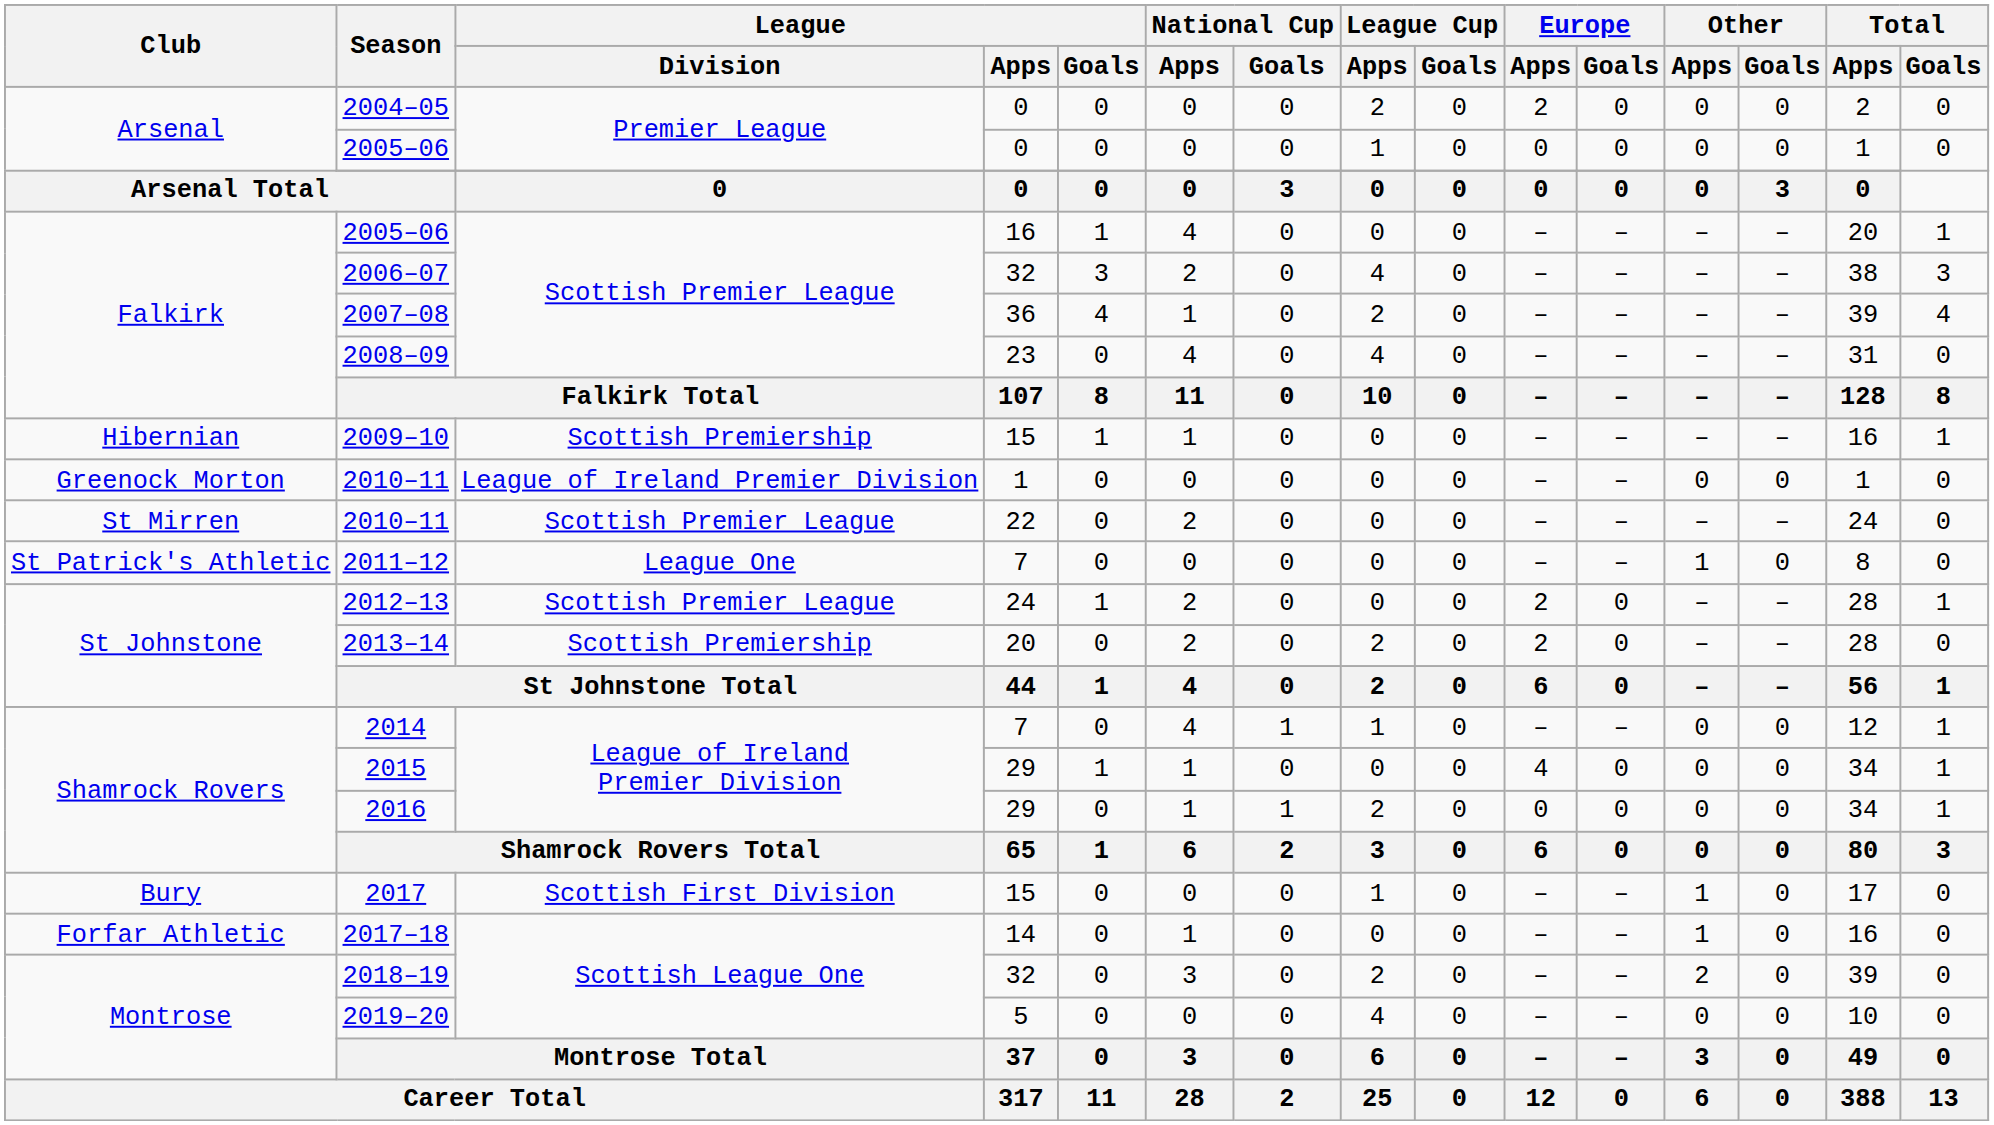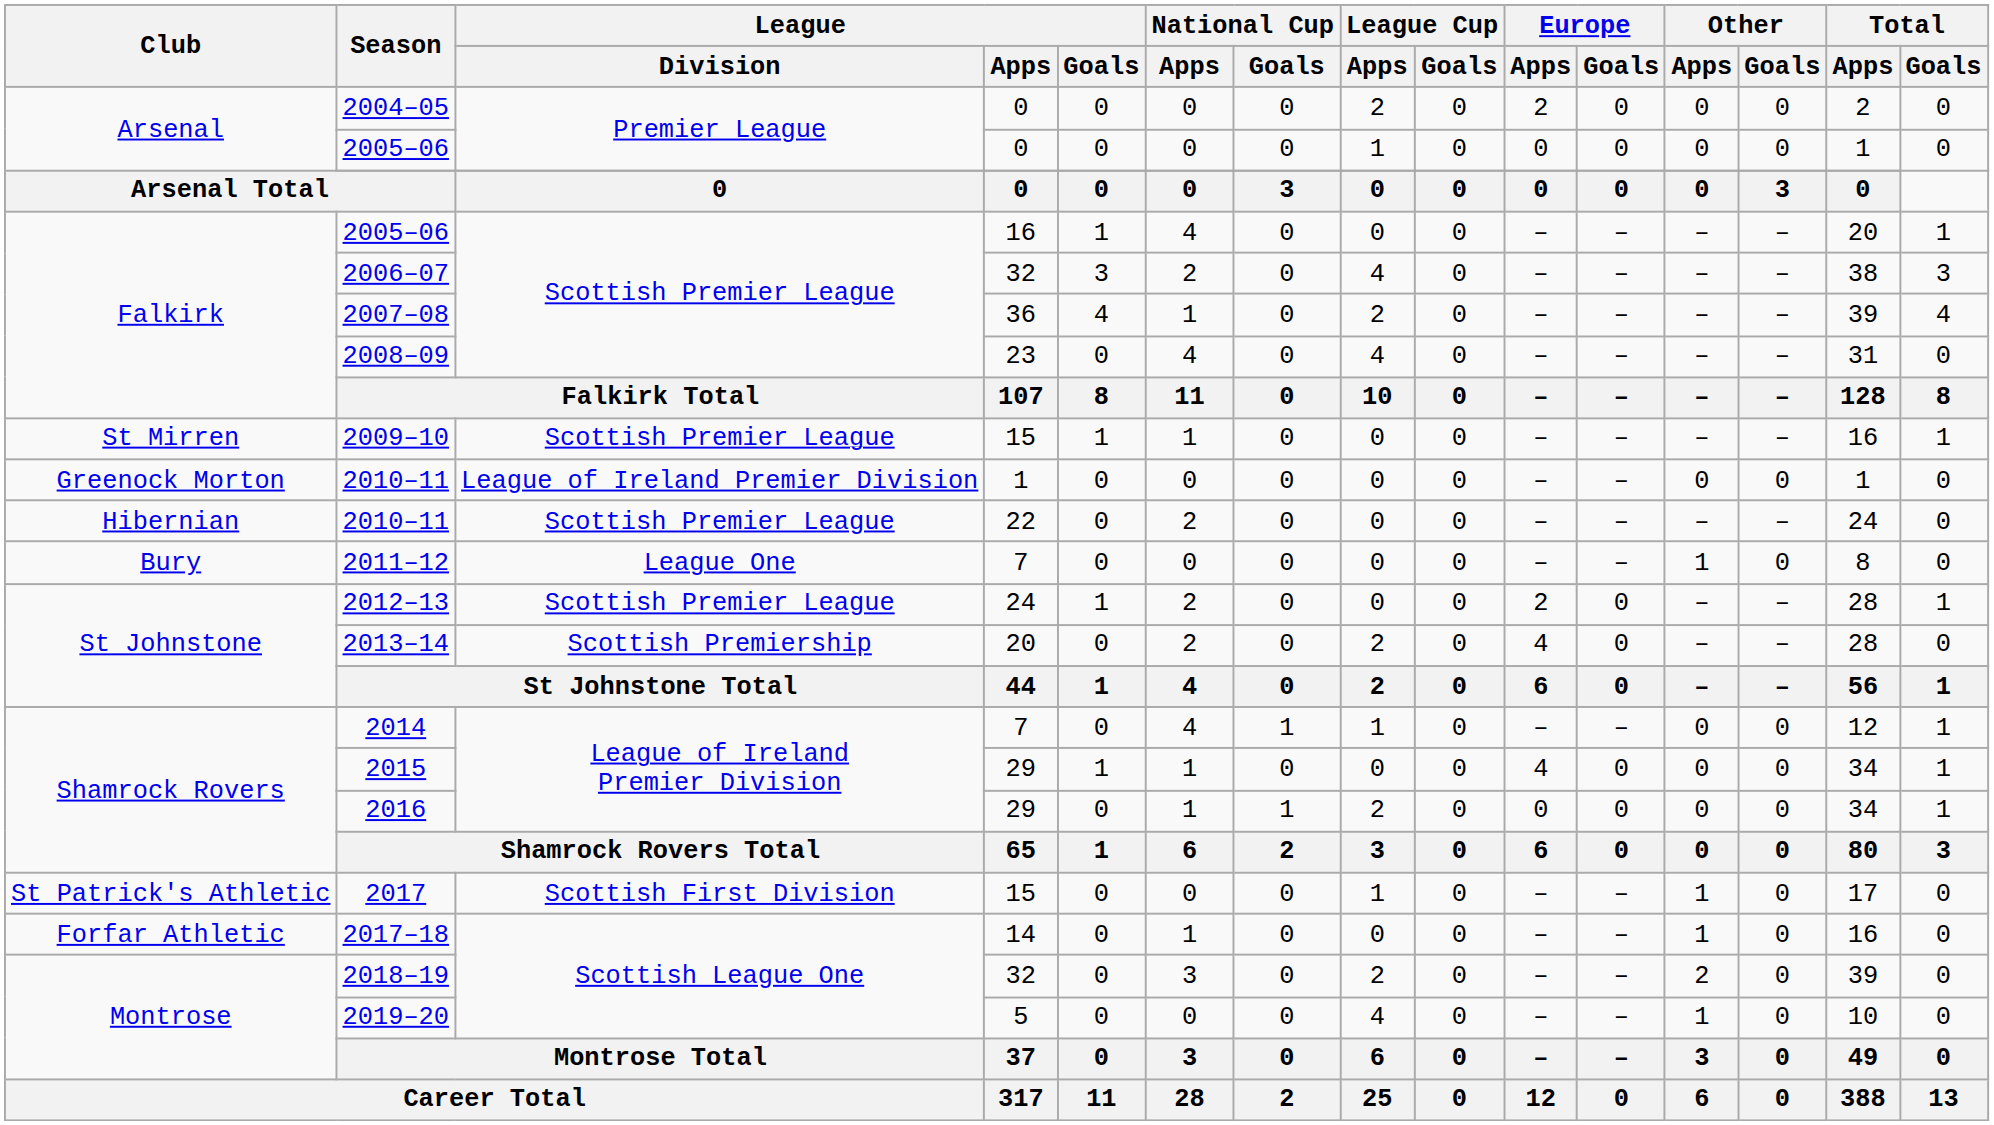2009–10 | Club: Hibernian -> St Mirren
2009–10 | League / Division: Scottish Premiership -> Scottish Premier League
2010–11 / 22 | Club: St Mirren -> Hibernian
2011–12 | Club: St Patrick's Athletic -> Bury
2013–14 | Europe / Apps: 2 -> 4
2017 | Club: Bury -> St Patrick's Athletic
2019–20 | Other / Apps: 0 -> 1
